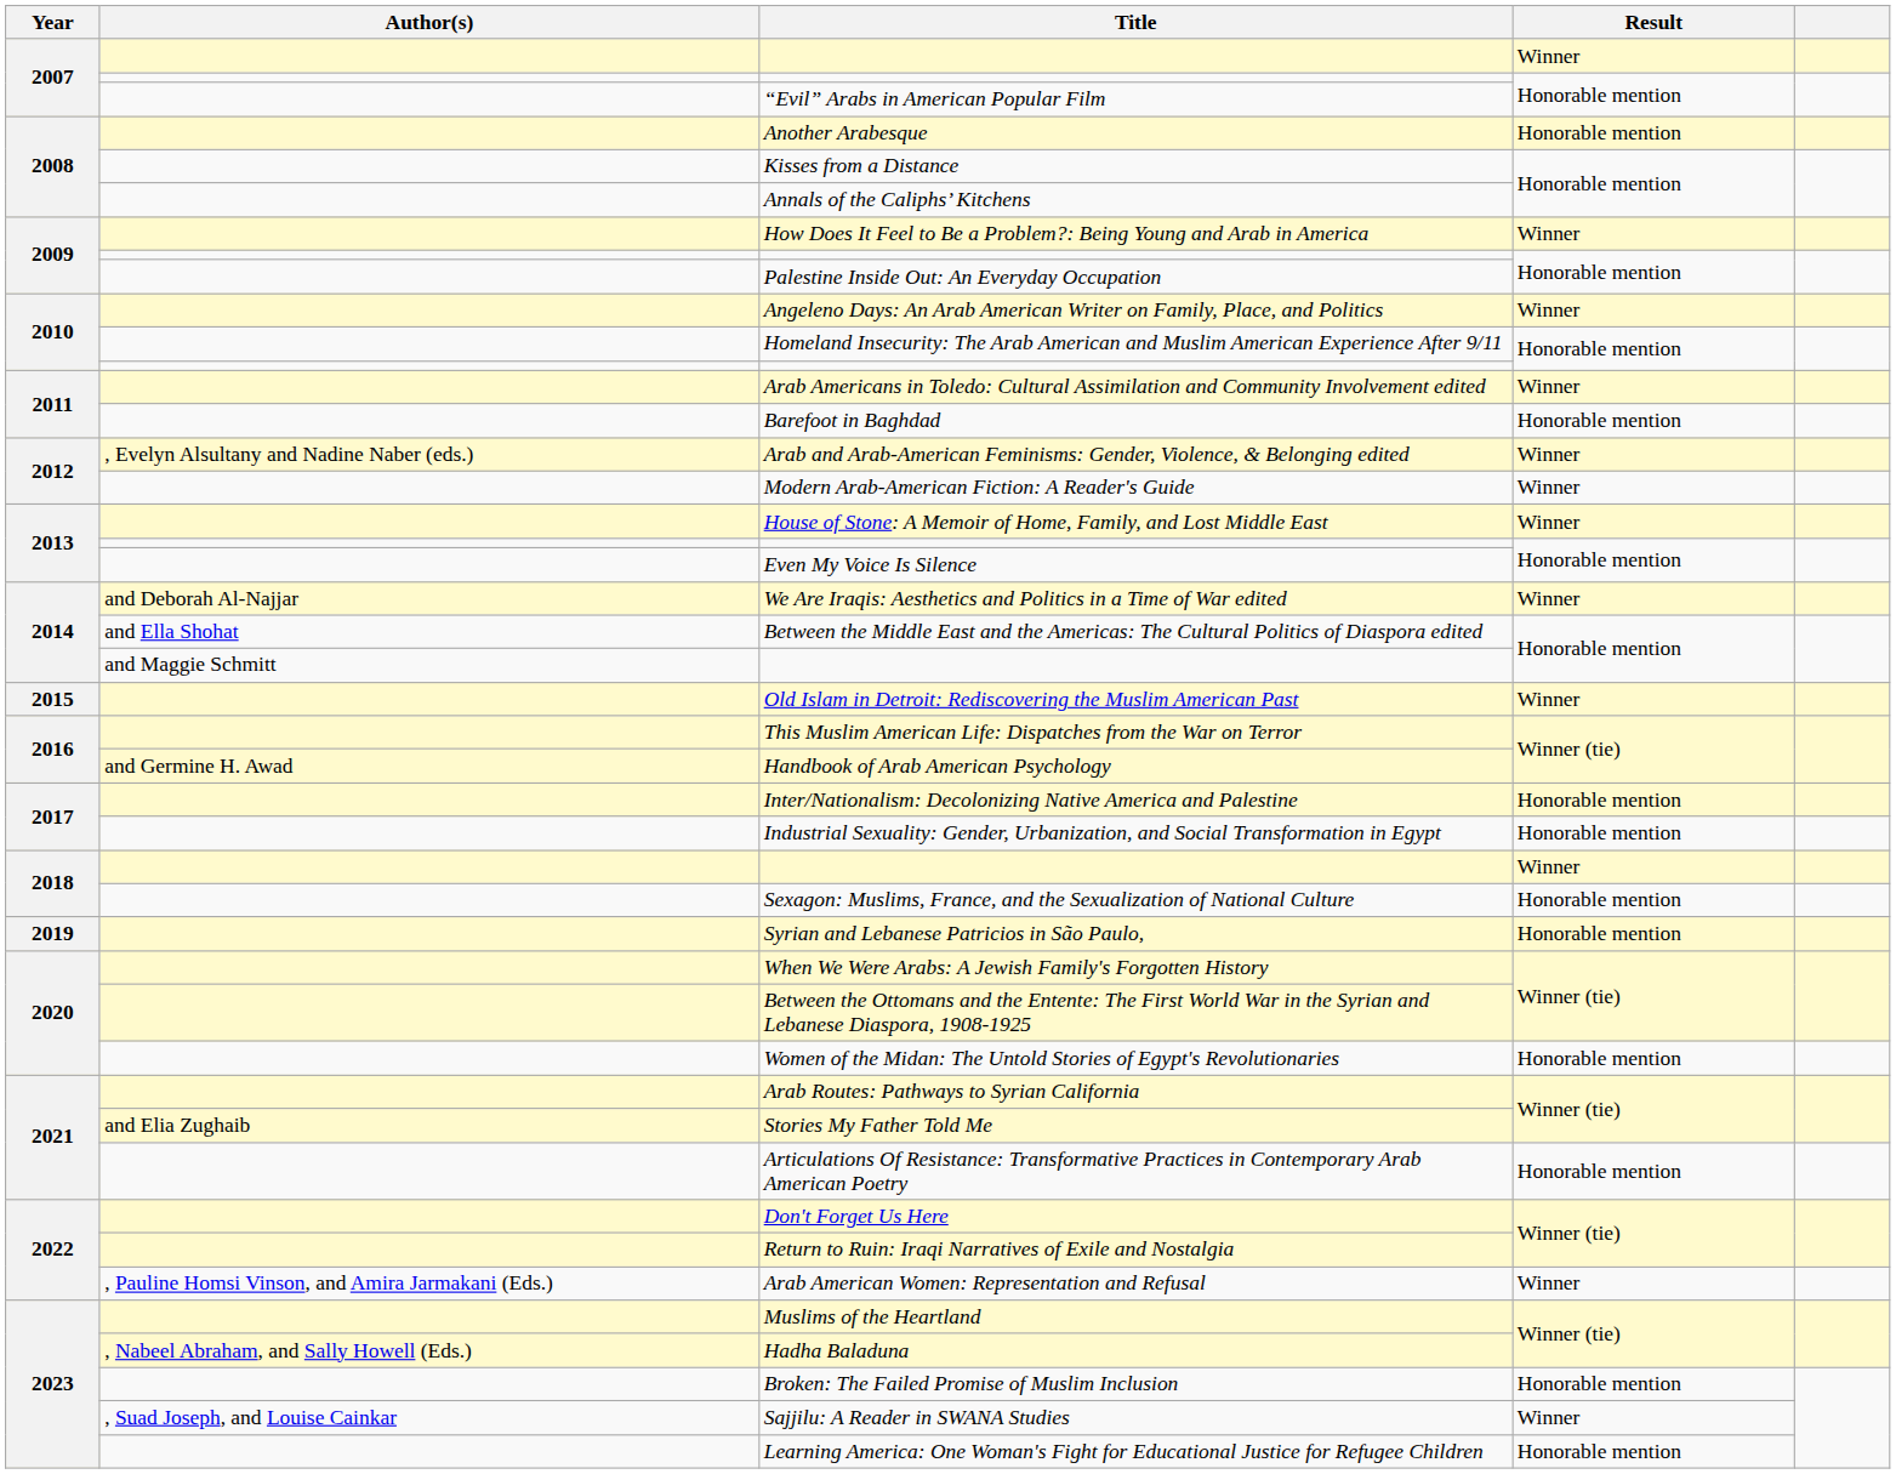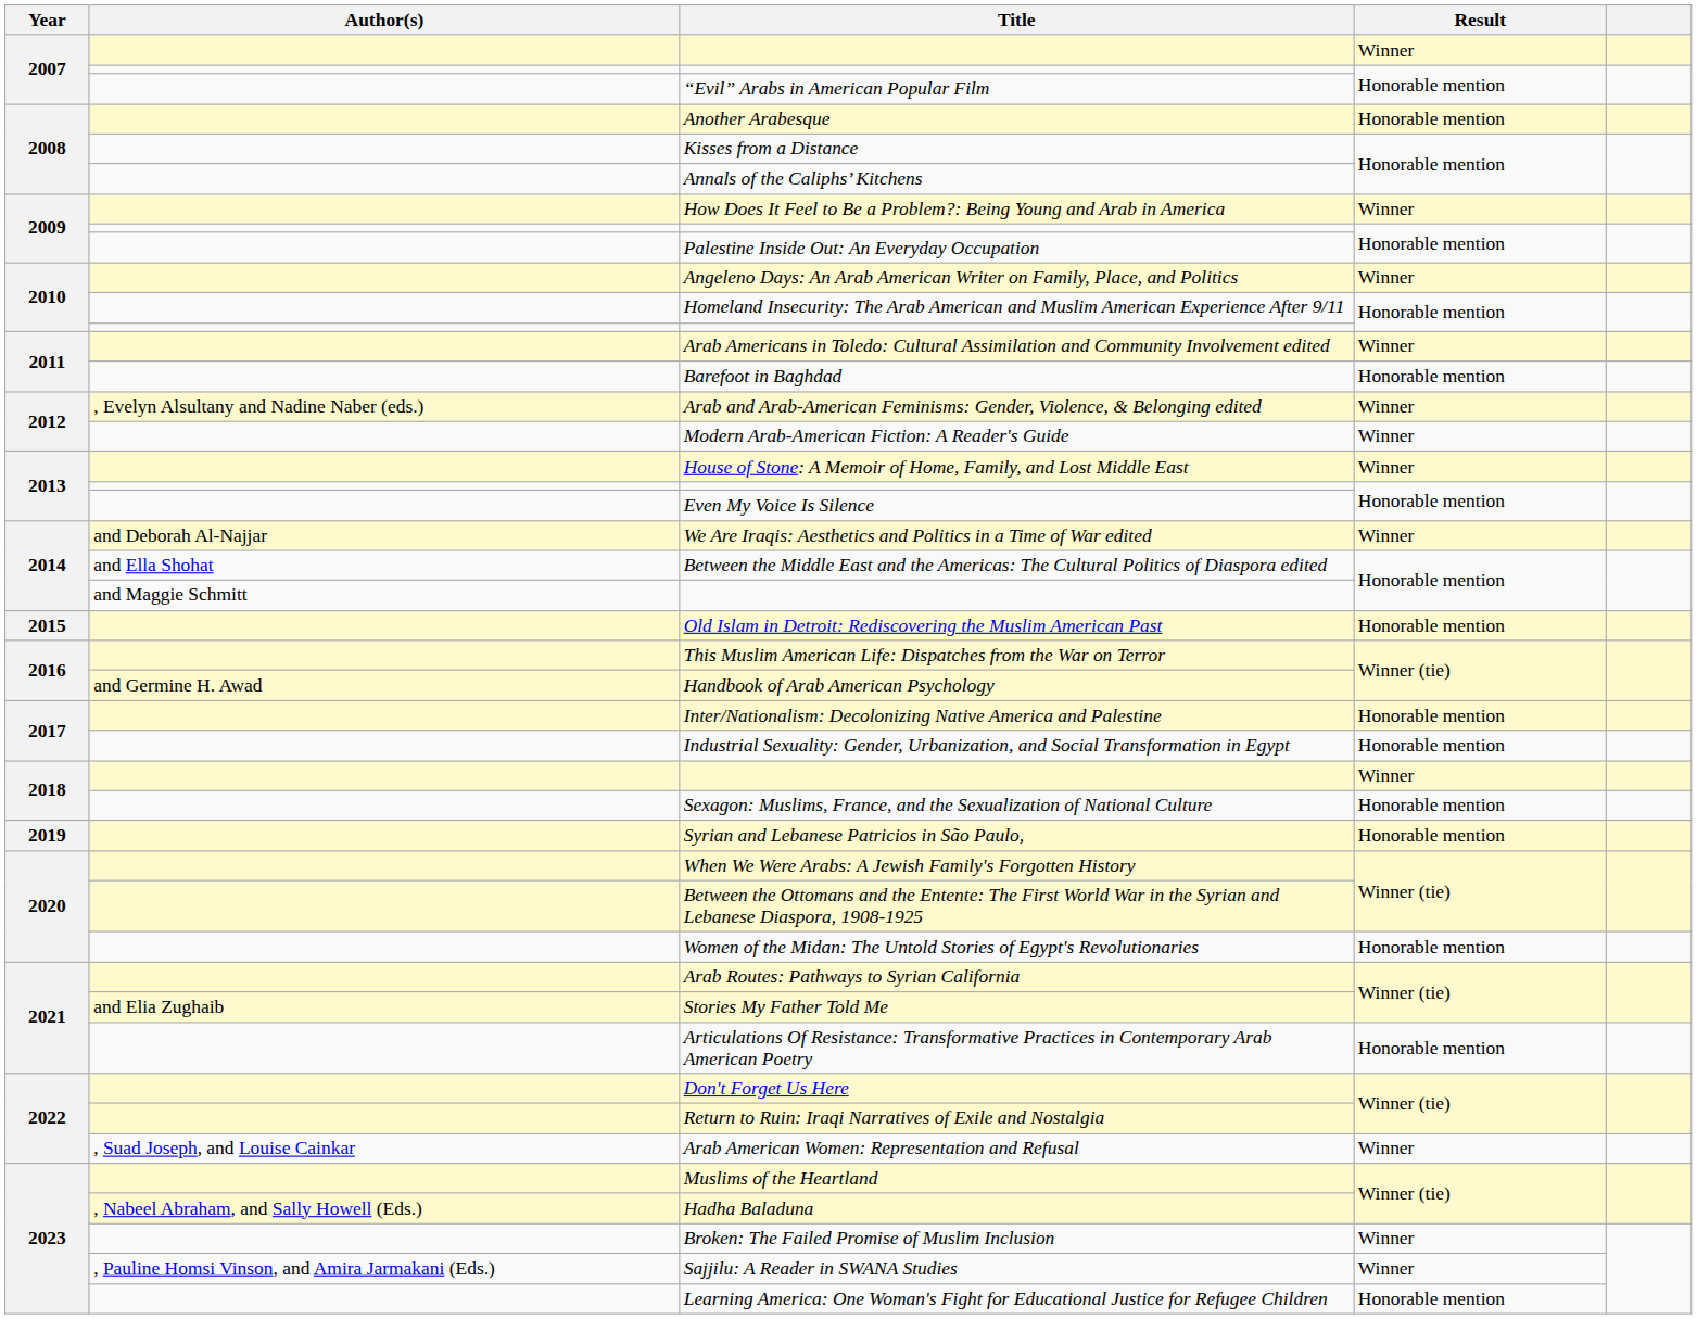Old Islam in Detroit: Rediscovering the Muslim American Past | Result: Winner -> Honorable mention
Arab American Women: Representation and Refusal | Author(s): , Pauline Homsi Vinson, and Amira Jarmakani (Eds.) -> , Suad Joseph, and Louise Cainkar
Broken: The Failed Promise of Muslim Inclusion | Result: Honorable mention -> Winner
Sajjilu: A Reader in SWANA Studies | Author(s): , Suad Joseph, and Louise Cainkar -> , Pauline Homsi Vinson, and Amira Jarmakani (Eds.)
